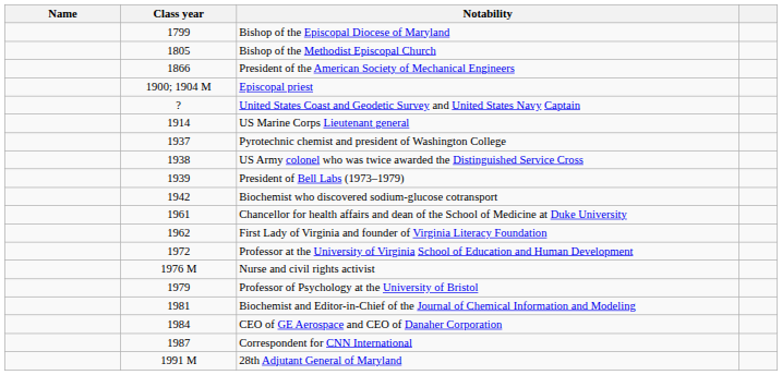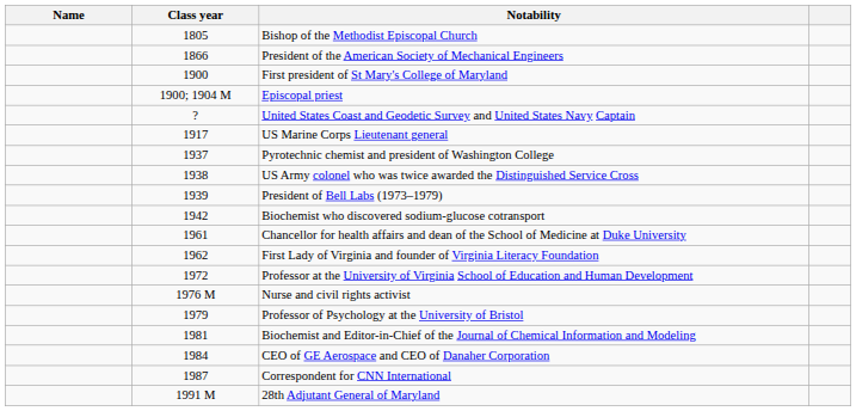- row: 1799 | Bishop of the Episcopal Diocese of Maryland
+ row: 1900 | First president of St Mary's College of Maryland
US Marine Corps Lieutenant general | Class year: 1914 -> 1917
